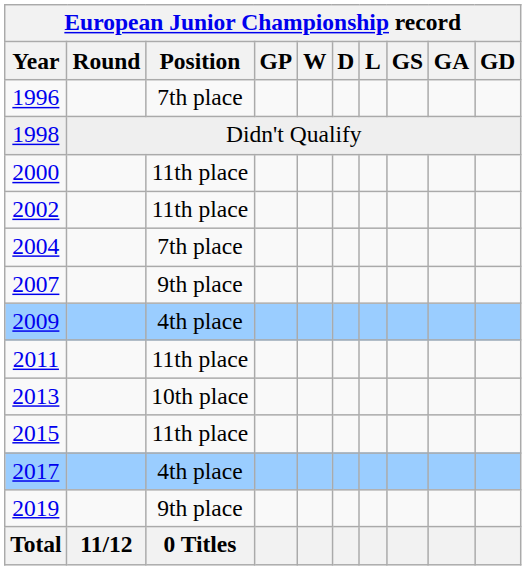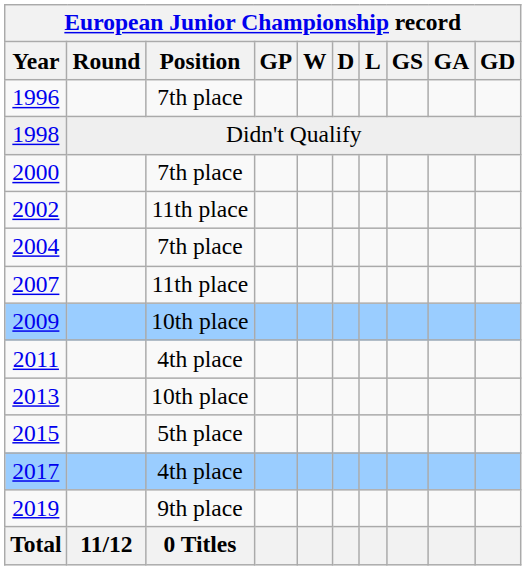2000 | European Junior Championship record / Position: 11th place -> 7th place
2007 | European Junior Championship record / Position: 9th place -> 11th place
2009 | European Junior Championship record / Position: 4th place -> 10th place
2011 | European Junior Championship record / Position: 11th place -> 4th place
2015 | European Junior Championship record / Position: 11th place -> 5th place
